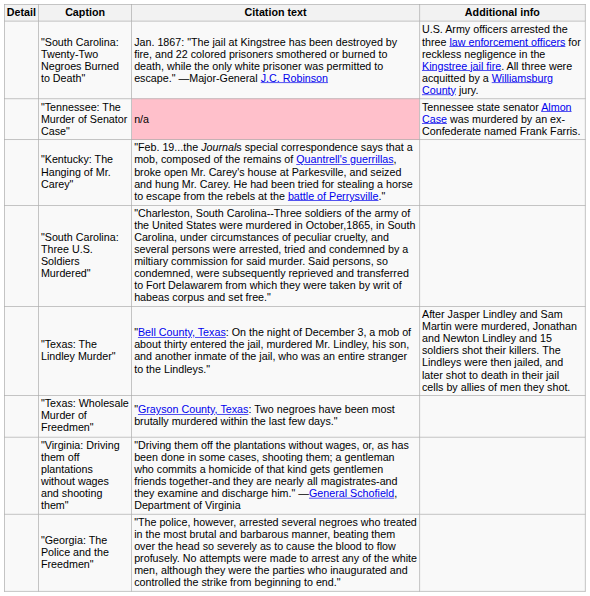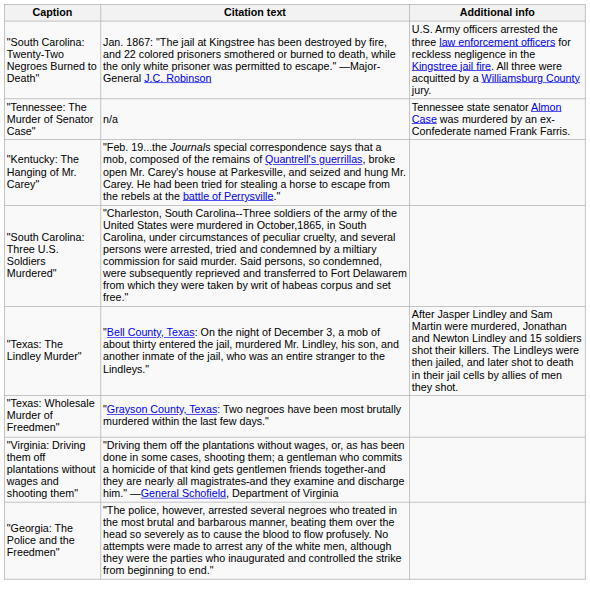- column: Detail
"Tennessee: The Murder of Senator Case" | Citation text: pink background -> no background
